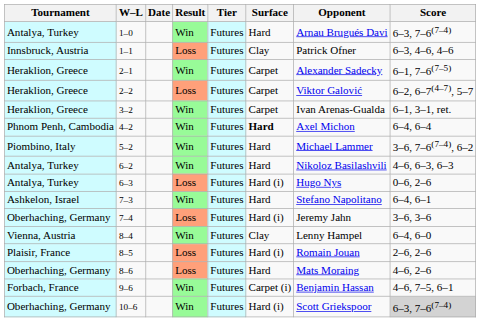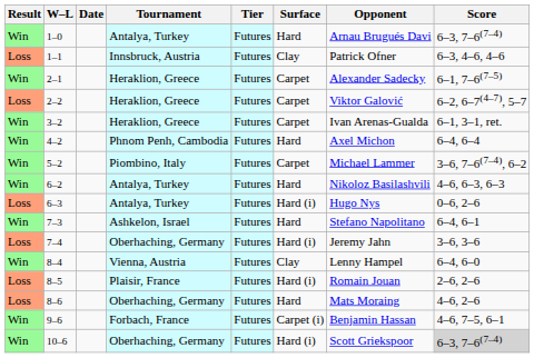columns swapped: Result <-> Tournament
4–2 | Surface: bold -> normal
5–2 | Surface: Hard -> Carpet
